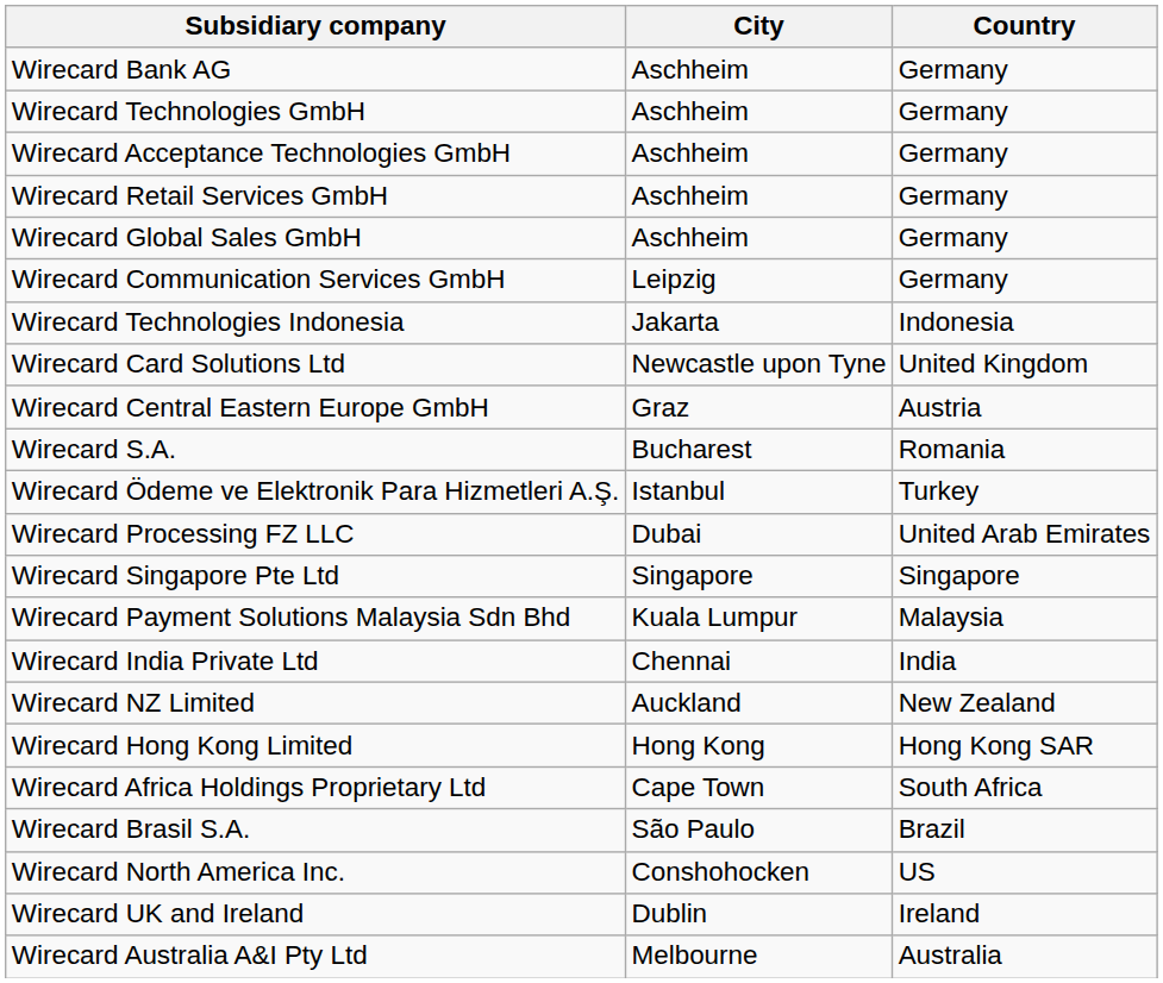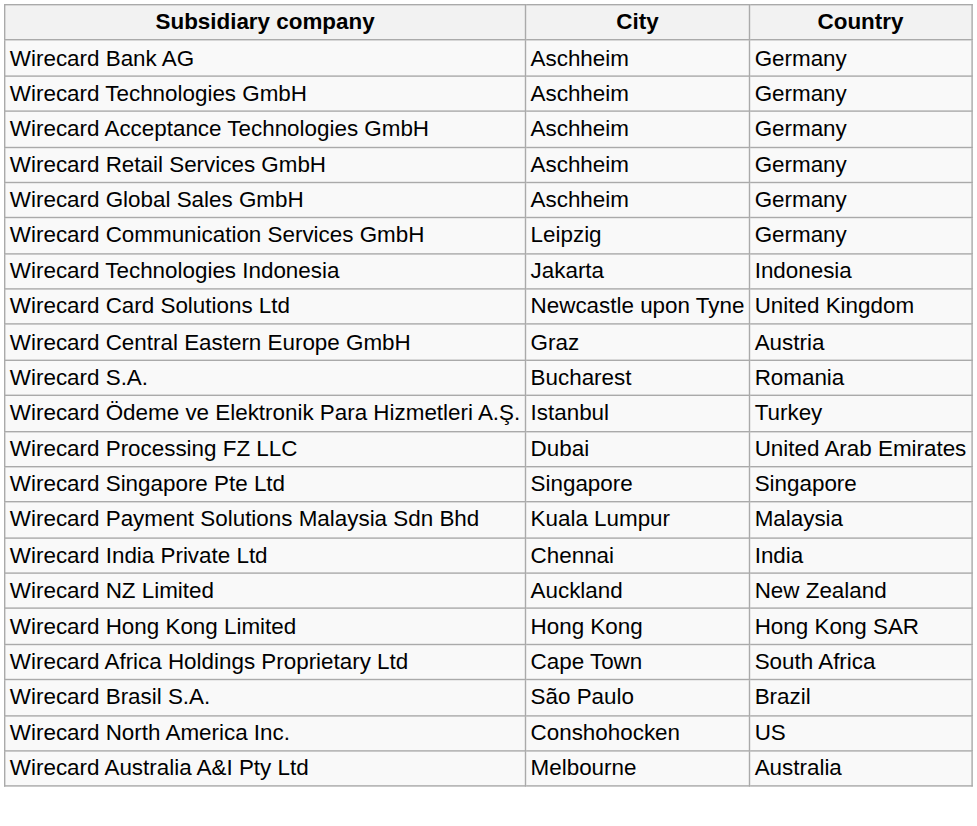- row: Wirecard UK and Ireland | Dublin | Ireland
